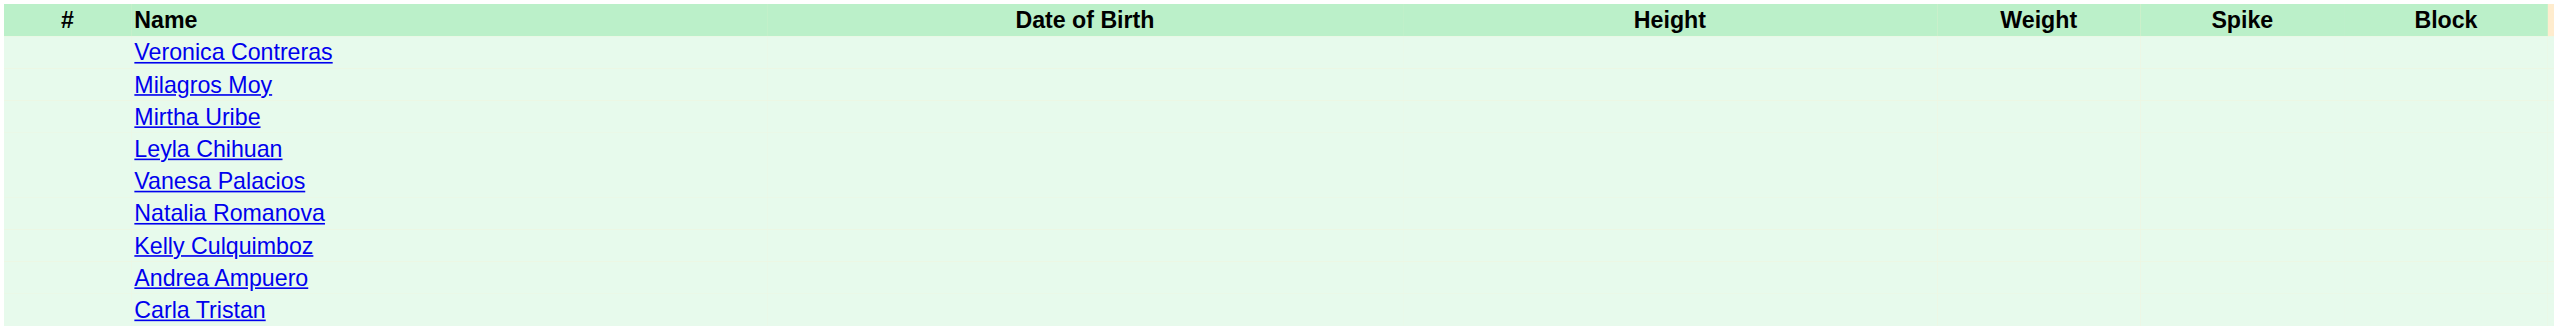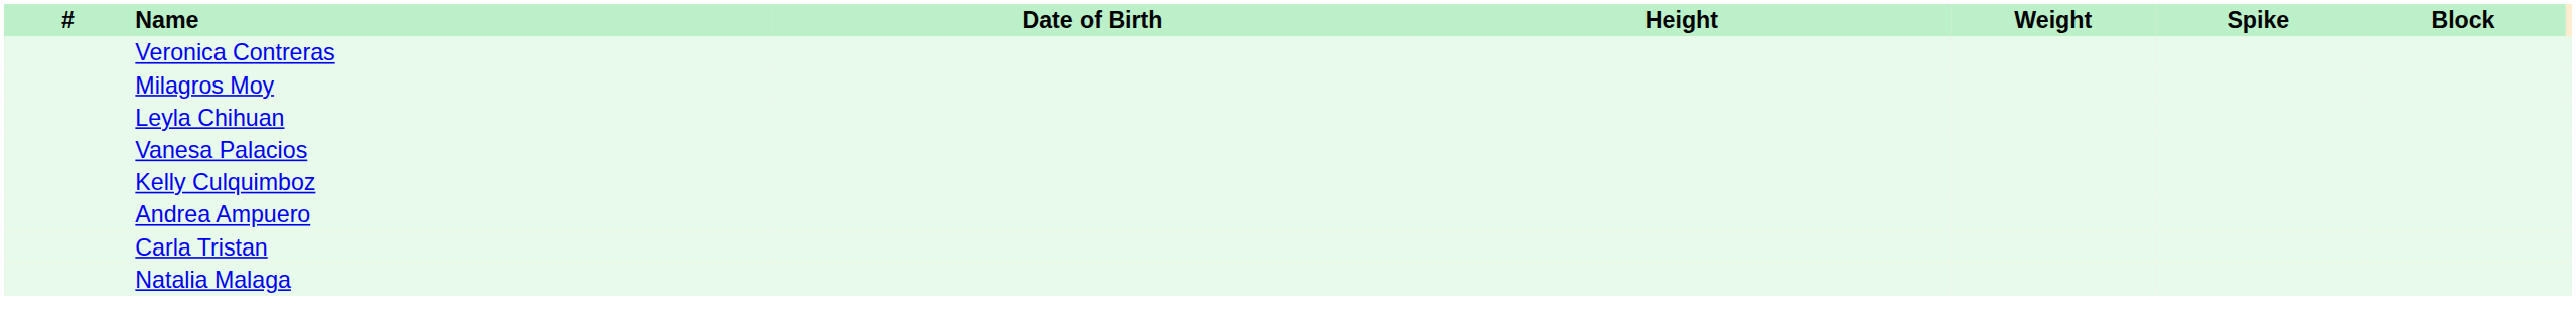- row: Mirtha Uribe
- row: Natalia Romanova
+ row: Natalia Malaga
